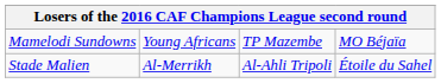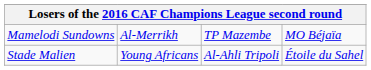Mamelodi Sundowns | column 2: Young Africans -> Al-Merrikh
Stade Malien | column 2: Al-Merrikh -> Young Africans
